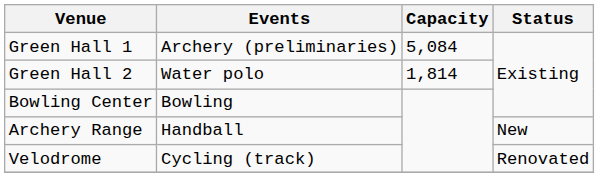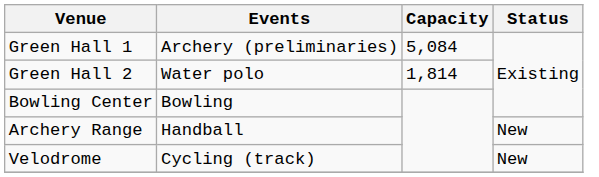Velodrome | Status: Renovated -> New
